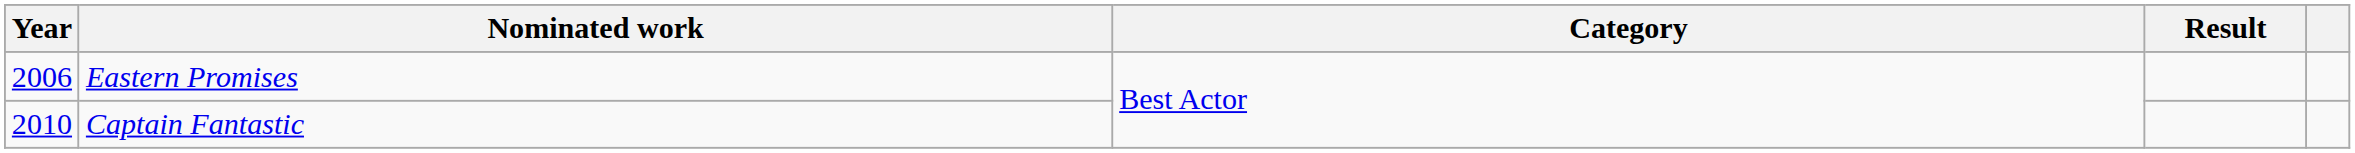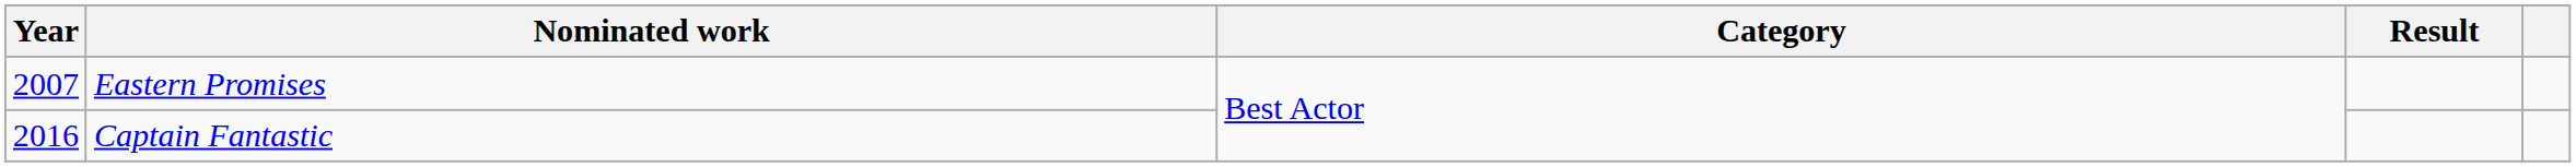Eastern Promises | Year: 2006 -> 2007
Captain Fantastic | Year: 2010 -> 2016
